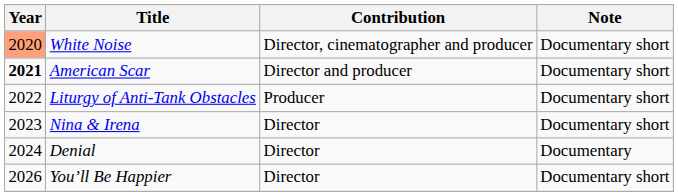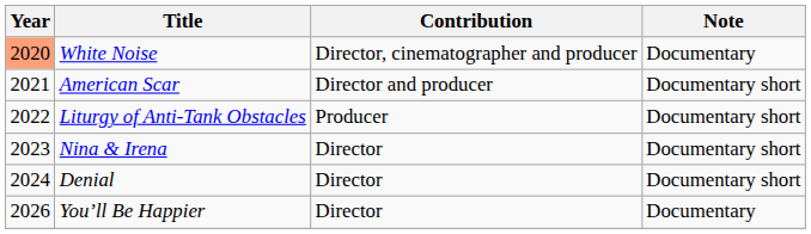White Noise | Note: Documentary short -> Documentary
American Scar | Year: bold -> normal
Denial | Note: Documentary -> Documentary short
You’ll Be Happier | Note: Documentary short -> Documentary
